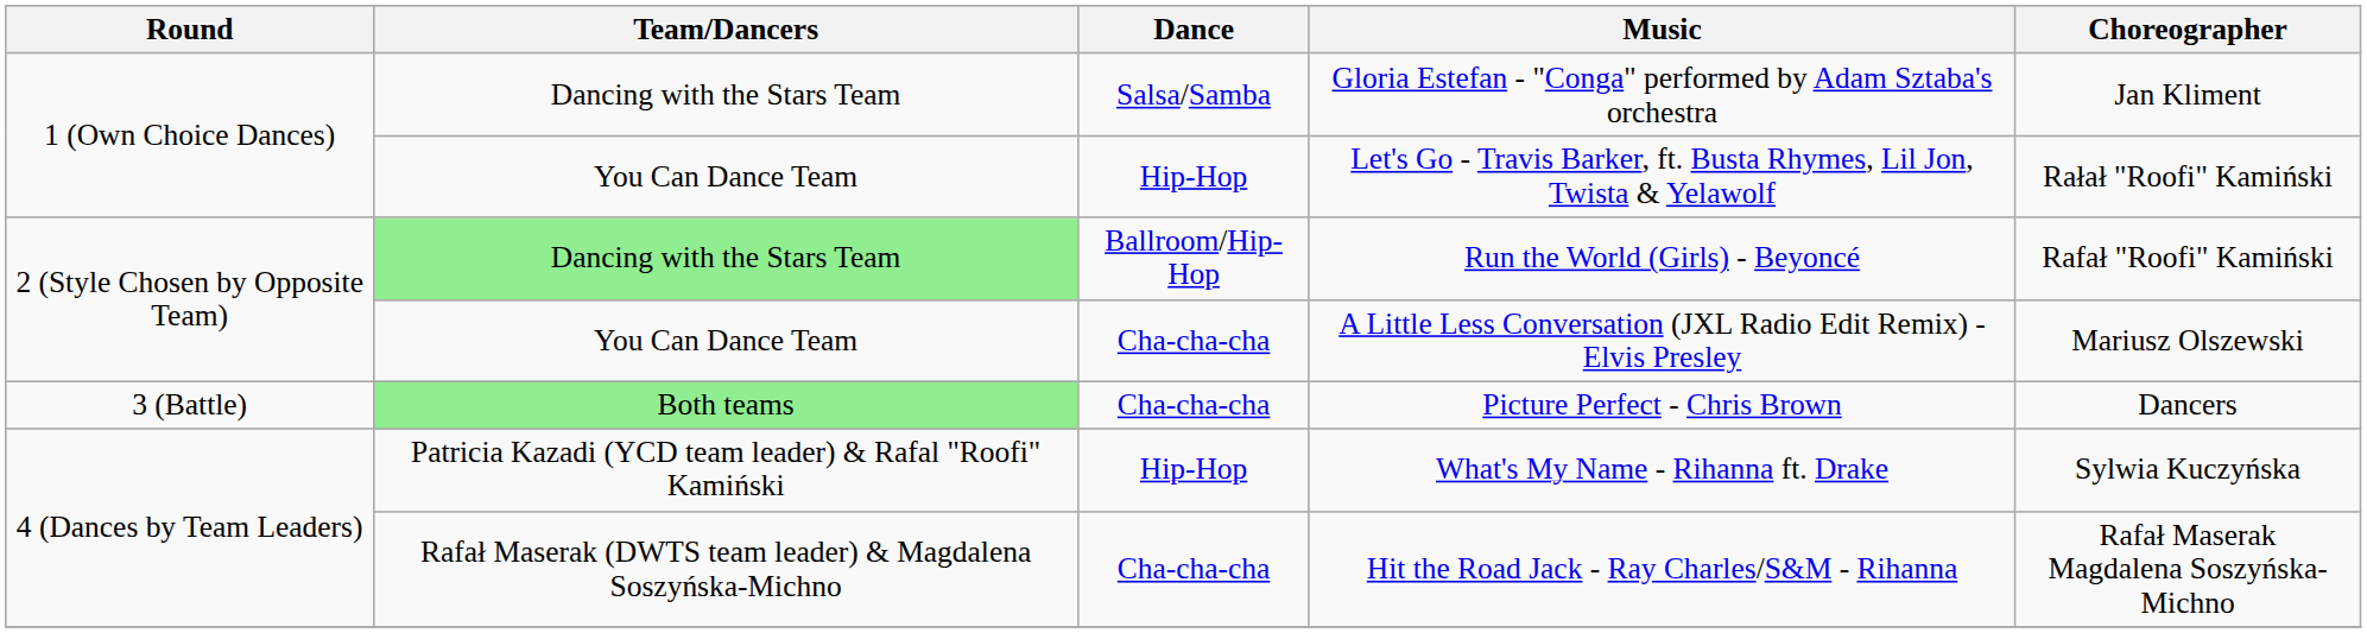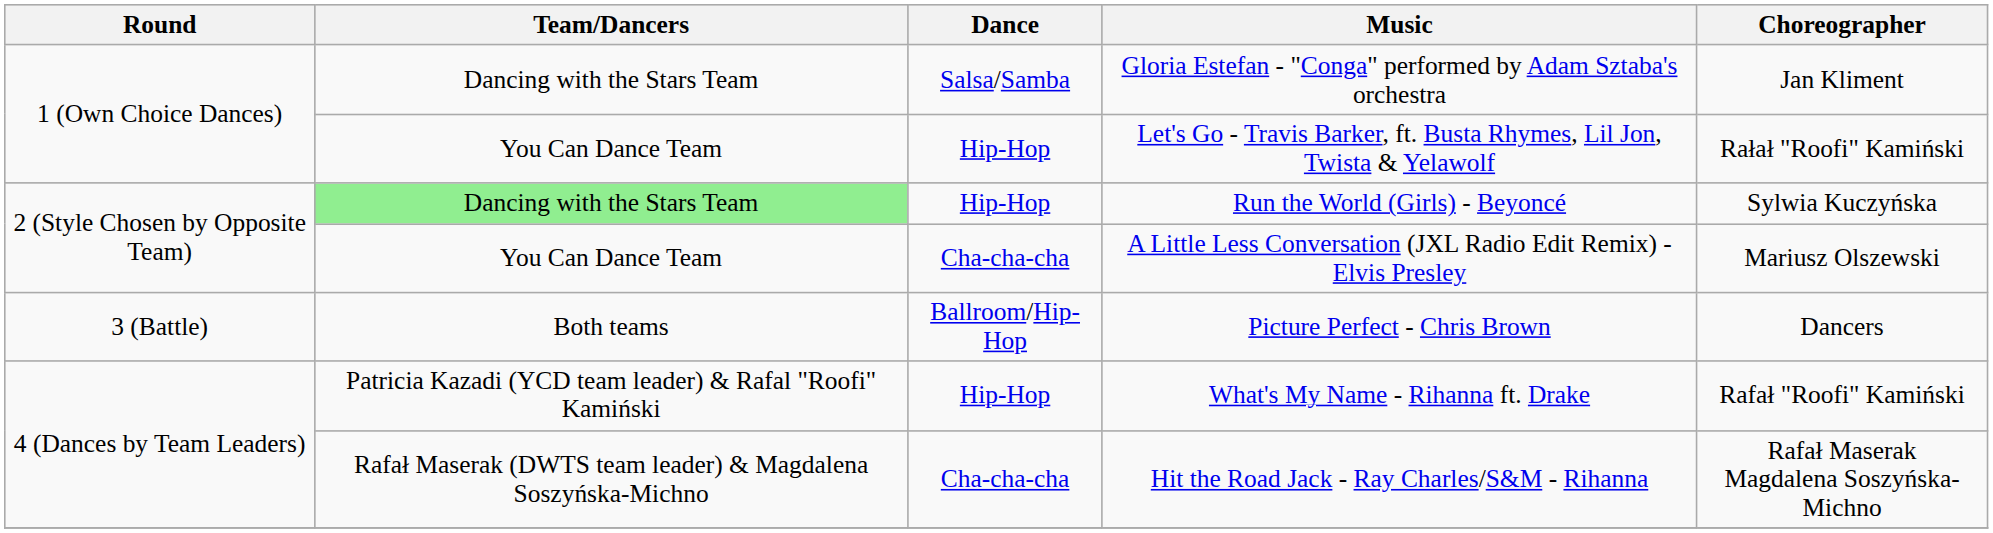Run the World (Girls) - Beyoncé | Dance: Ballroom/Hip-Hop -> Hip-Hop
Run the World (Girls) - Beyoncé | Choreographer: Rafał "Roofi" Kamiński -> Sylwia Kuczyńska
Picture Perfect - Chris Brown | Team/Dancers: lightgreen background -> no background
Picture Perfect - Chris Brown | Dance: Cha-cha-cha -> Ballroom/Hip-Hop
What's My Name - Rihanna ft. Drake | Choreographer: Sylwia Kuczyńska -> Rafał "Roofi" Kamiński
